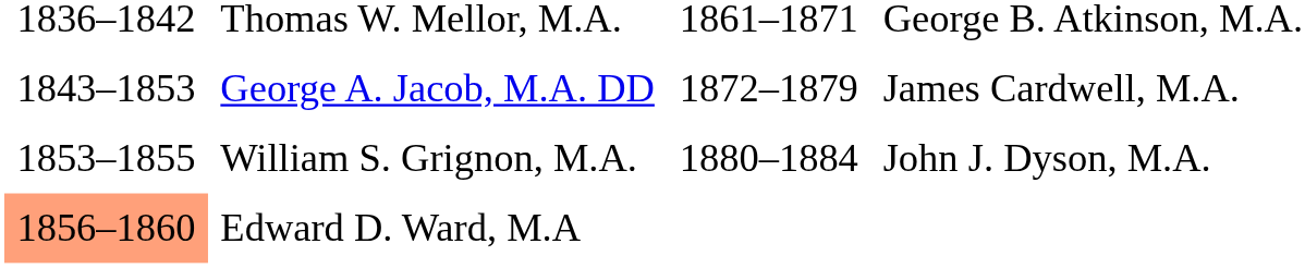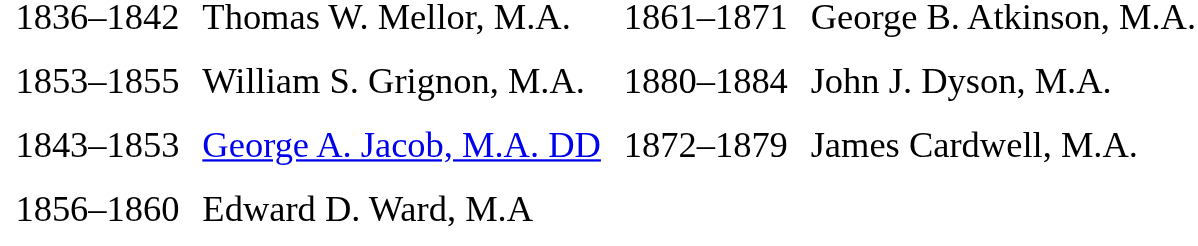rows swapped: George A. Jacob, M.A. DD <-> William S. Grignon, M.A.
Edward D. Ward, M.A | column 1: lightsalmon background -> no background
